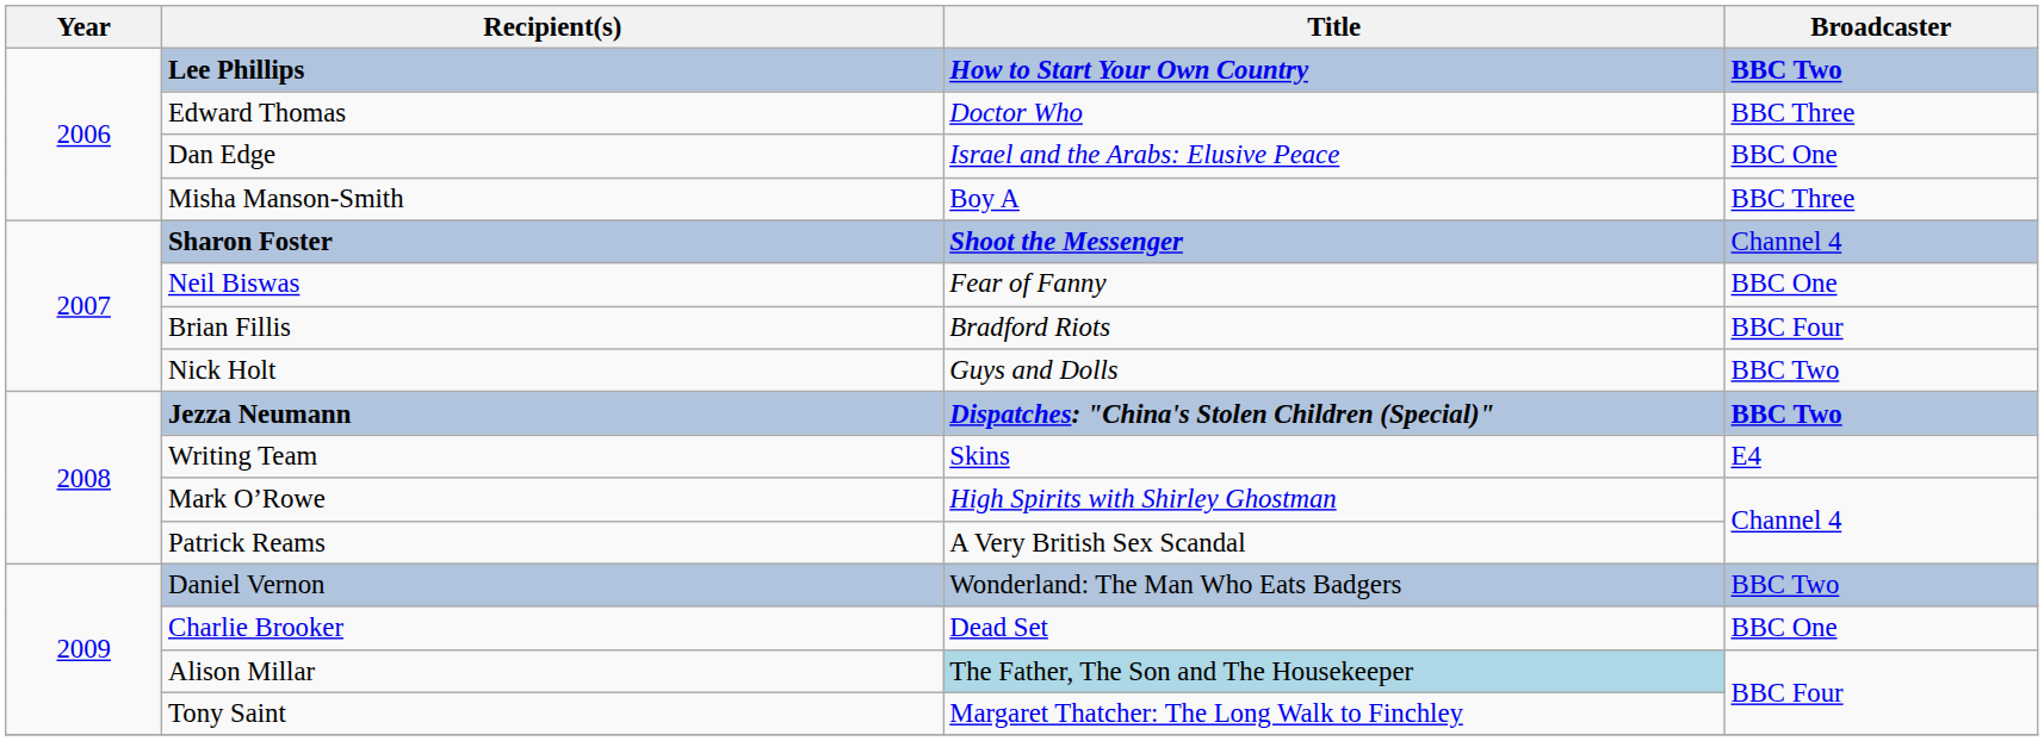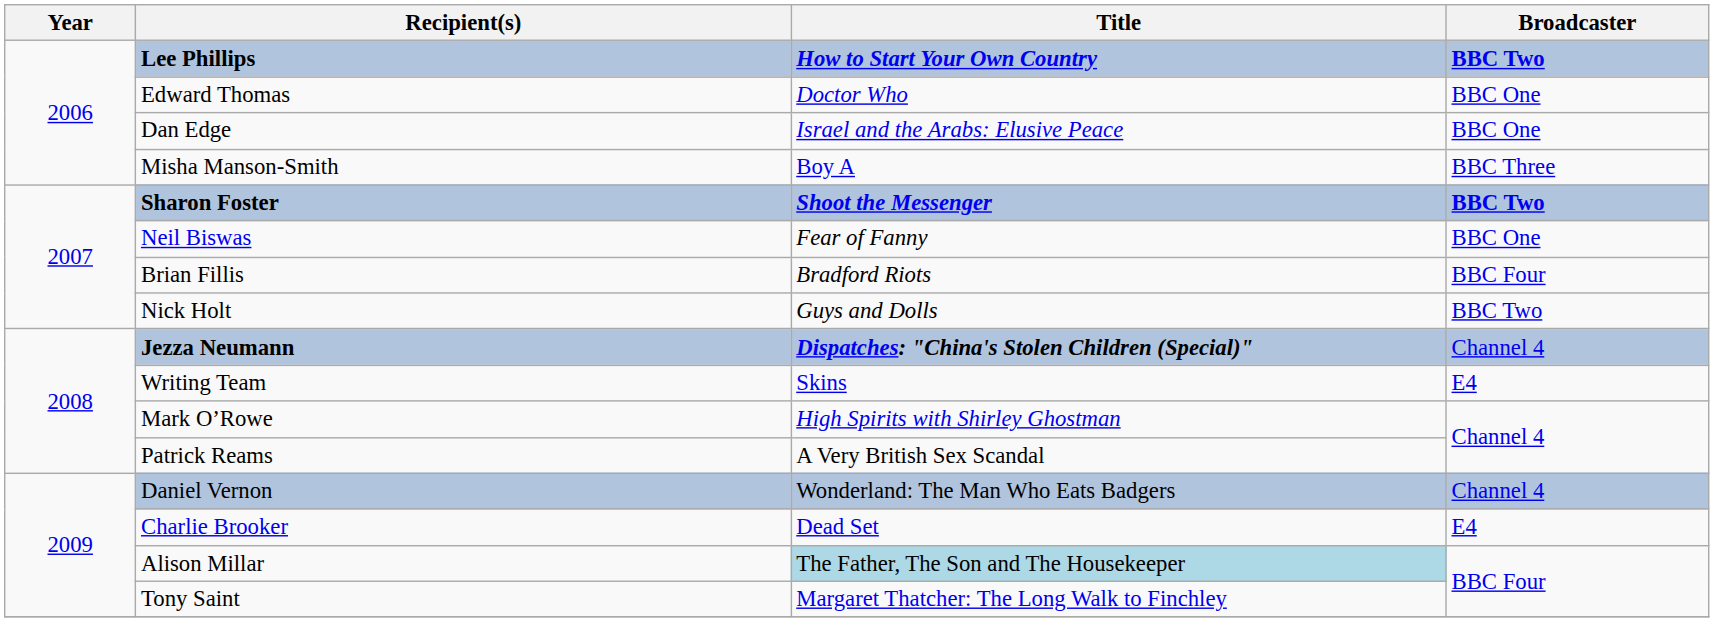Edward Thomas | Broadcaster: BBC Three -> BBC One
Sharon Foster | Broadcaster: Channel 4 -> BBC Two
Jezza Neumann | Broadcaster: BBC Two -> Channel 4
Daniel Vernon | Broadcaster: BBC Two -> Channel 4
Charlie Brooker | Broadcaster: BBC One -> E4
